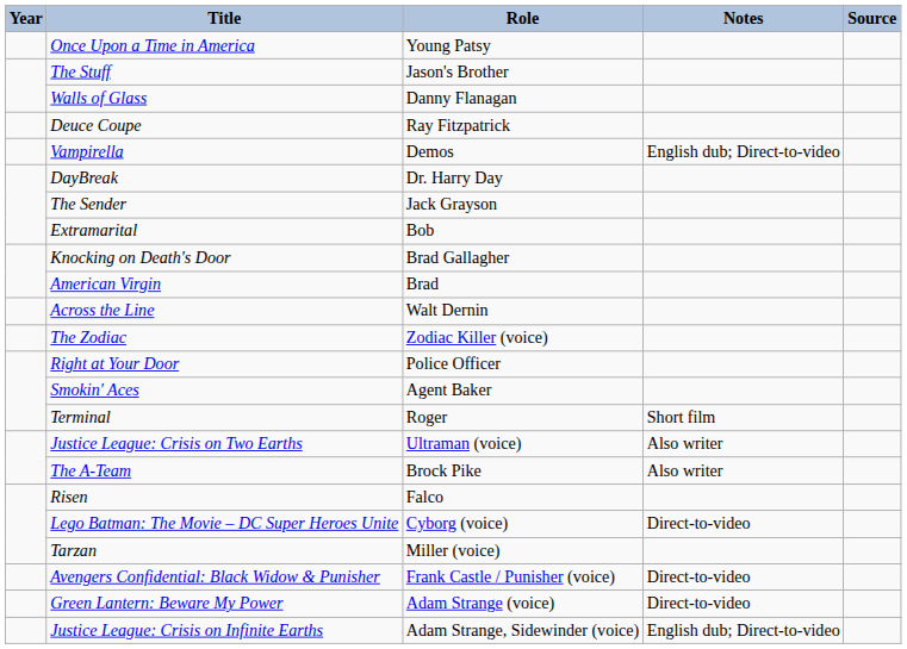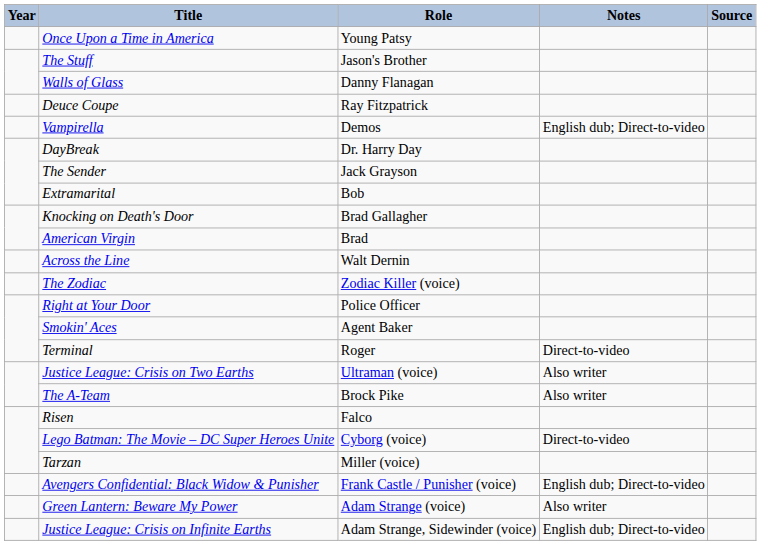Terminal | Notes: Short film -> Direct-to-video
Avengers Confidential: Black Widow & Punisher | Notes: Direct-to-video -> English dub; Direct-to-video
Green Lantern: Beware My Power | Notes: Direct-to-video -> Also writer
